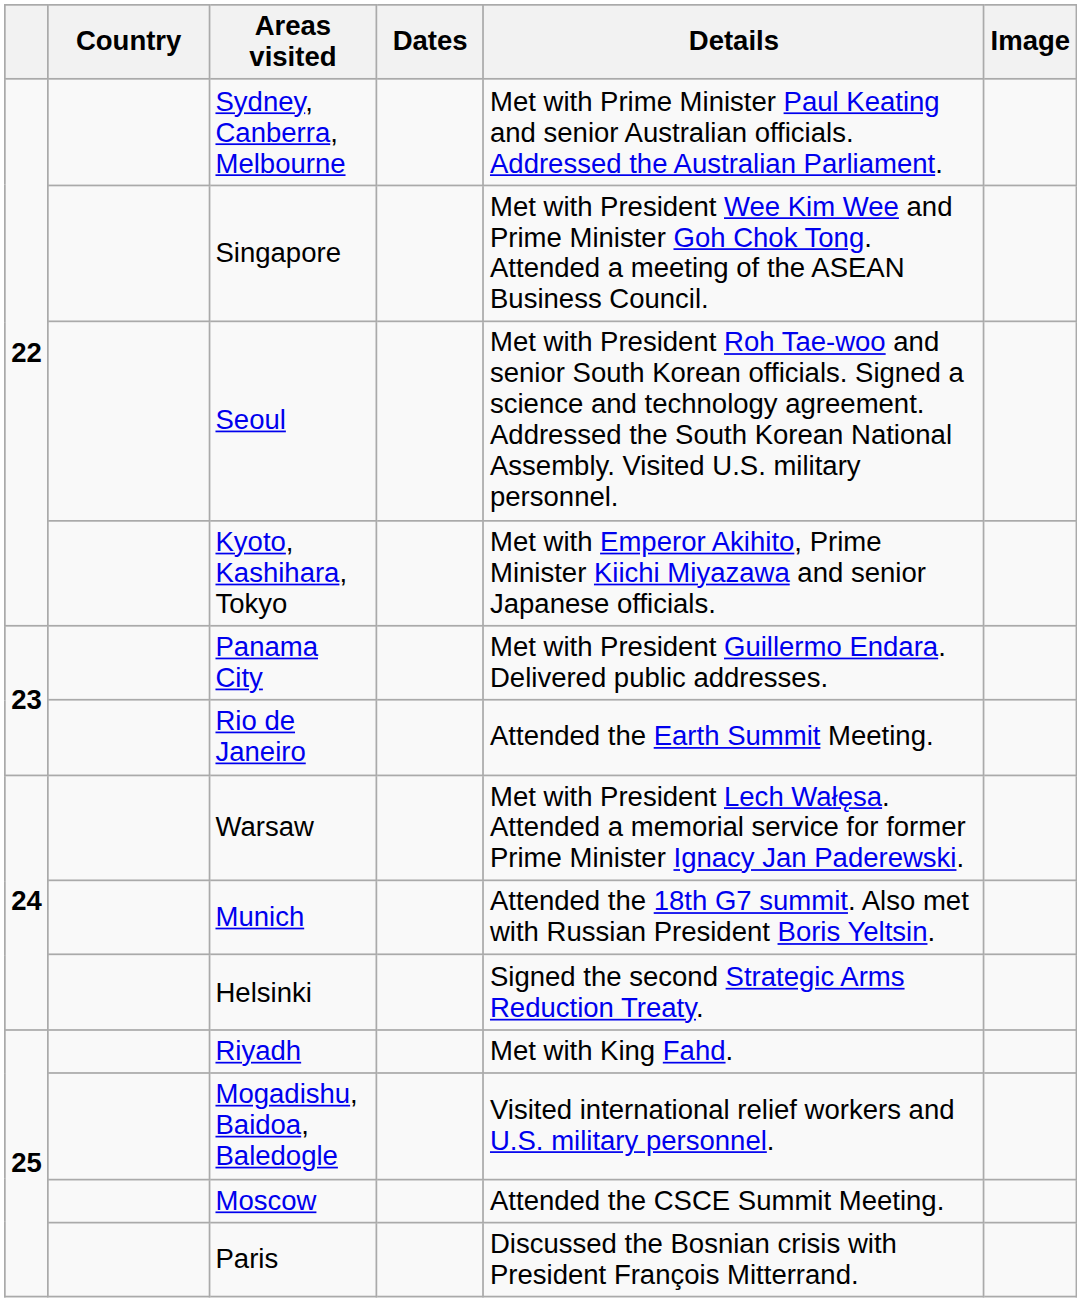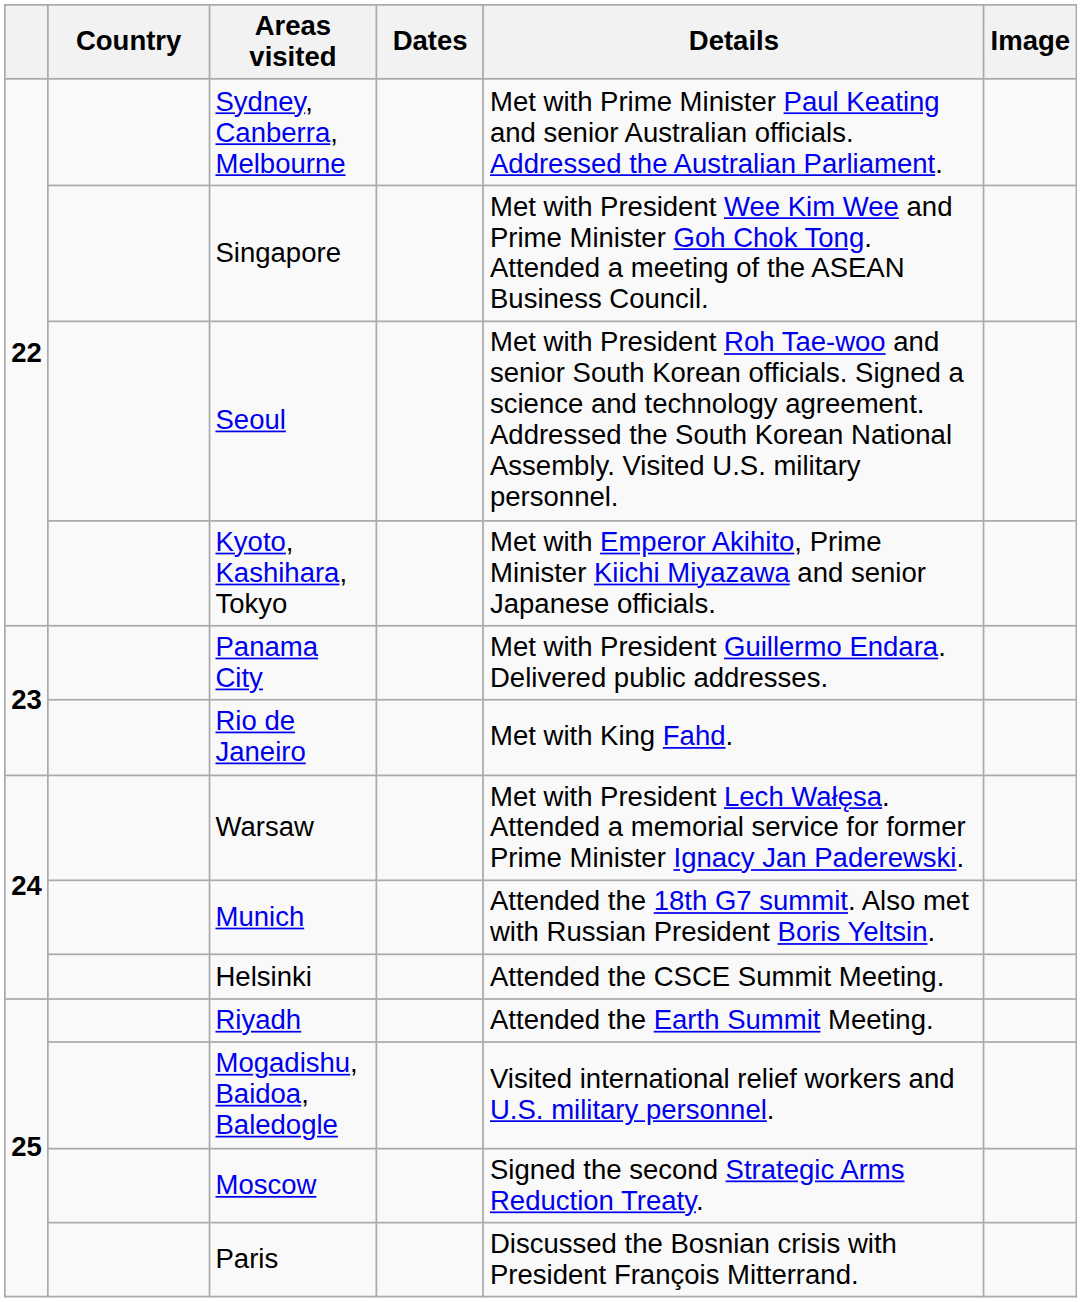Rio de Janeiro | Details: Attended the Earth Summit Meeting. -> Met with King Fahd.
Helsinki | Details: Signed the second Strategic Arms Reduction Treaty. -> Attended the CSCE Summit Meeting.
Riyadh | Details: Met with King Fahd. -> Attended the Earth Summit Meeting.
Moscow | Details: Attended the CSCE Summit Meeting. -> Signed the second Strategic Arms Reduction Treaty.
